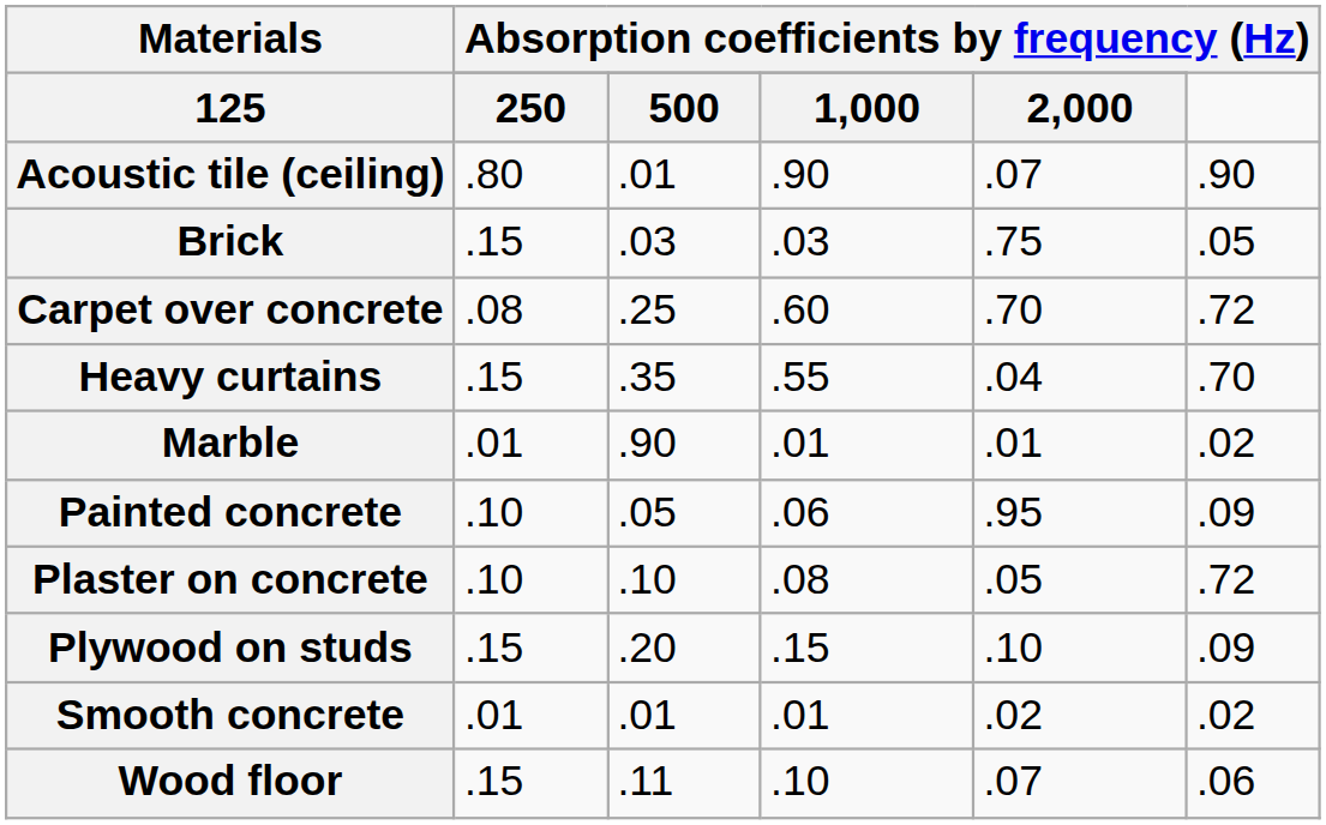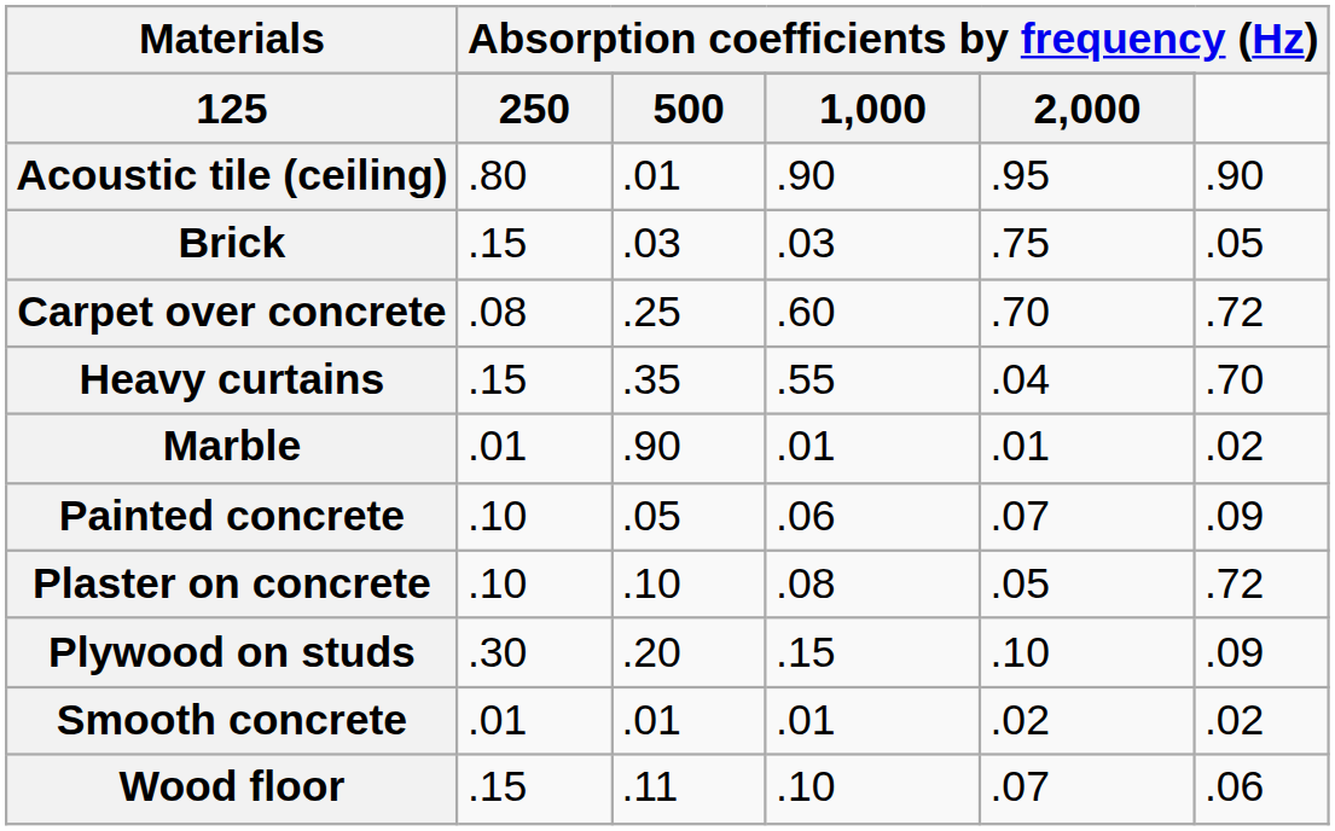Acoustic tile (ceiling) | column 5: .07 -> .95
Painted concrete | column 5: .95 -> .07
Plywood on studs | column 2: .15 -> .30
